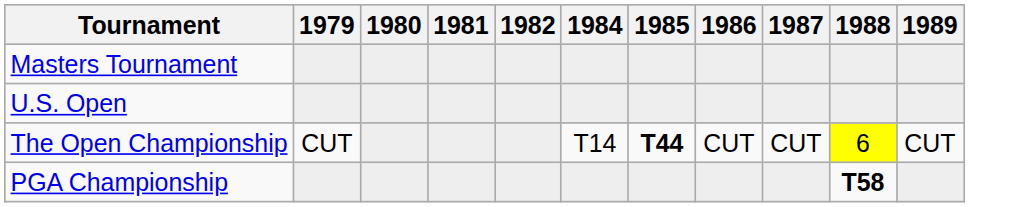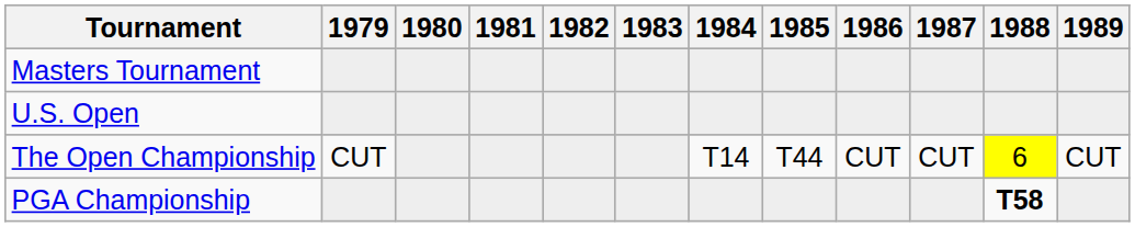+ column: 1983
The Open Championship | 1985: bold -> normal
